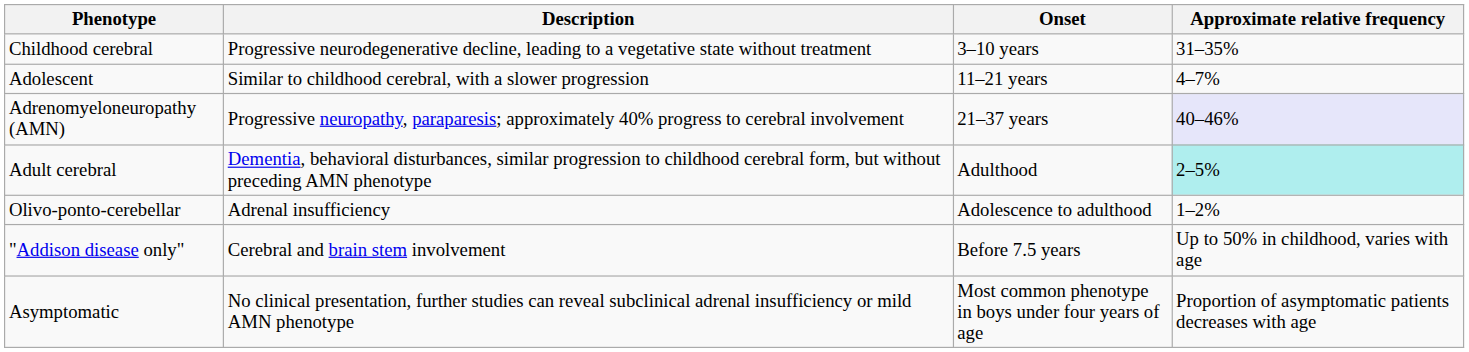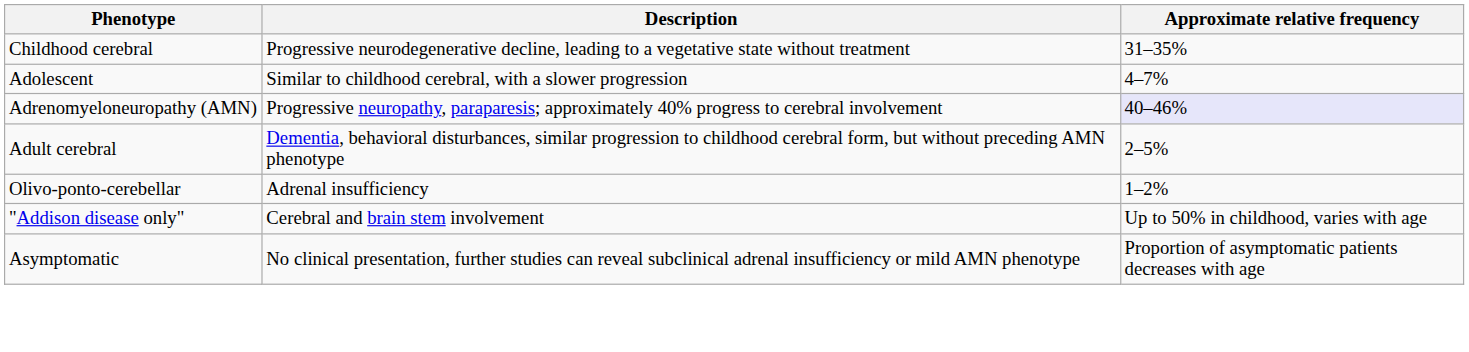- column: Onset | 3–10 years | 11–21 years | 21–37 years | Adulthood | Adolescence to adulthood | Before 7.5 years | Most common phenotype in boys under four years of age
Adult cerebral | Approximate relative frequency: paleturquoise background -> no background
